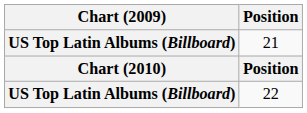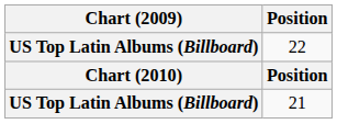rows swapped: 21 <-> 22
